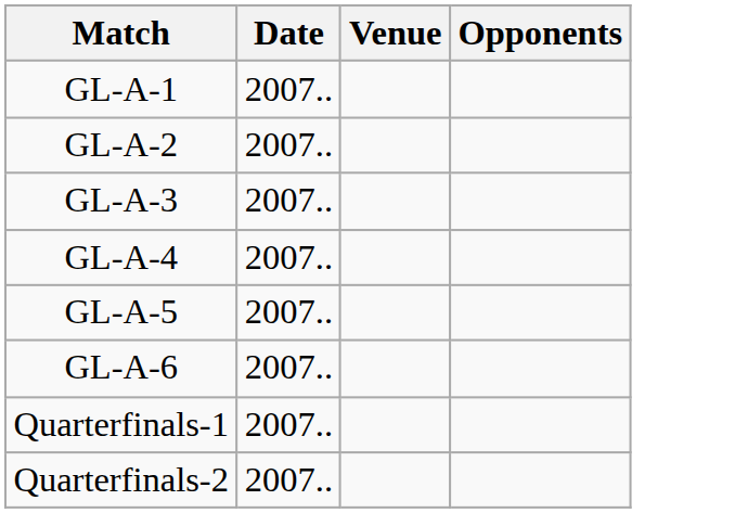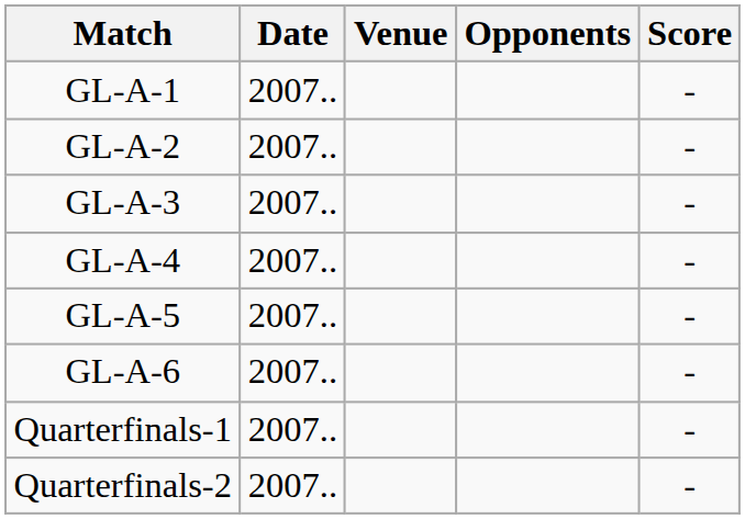+ column: Score | - | - | - | - | - | - | - | -
